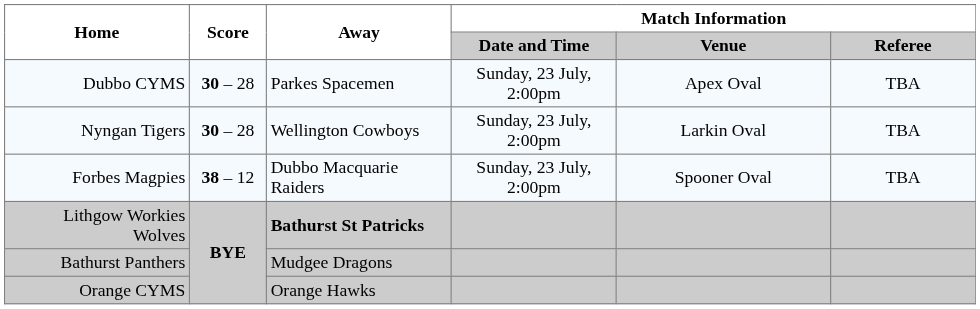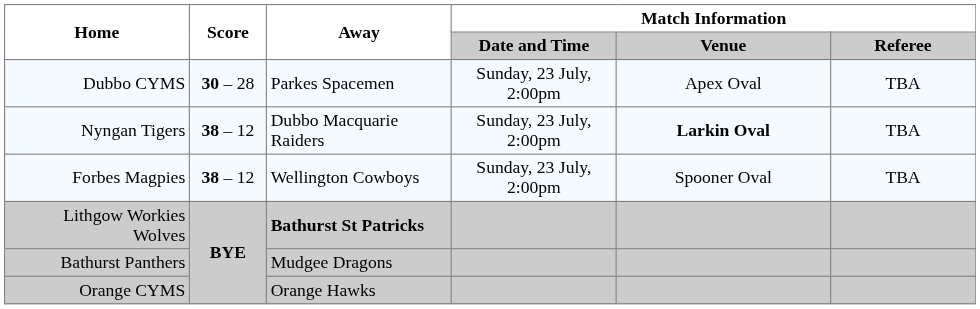Nyngan Tigers | Score: 30 – 28 -> 38 – 12
Nyngan Tigers | Away: Wellington Cowboys -> Dubbo Macquarie Raiders
Nyngan Tigers | Match Information / Venue: normal -> bold
Forbes Magpies | Away: Dubbo Macquarie Raiders -> Wellington Cowboys
